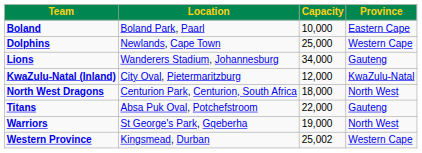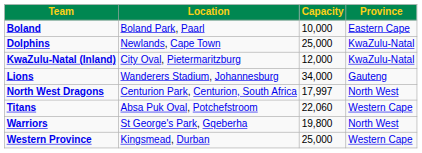Dolphins | Province: Western Cape -> KwaZulu-Natal
rows swapped: Lions <-> KwaZulu-Natal (Inland)
North West Dragons | Capacity: 18,000 -> 17,997
Titans | Capacity: 22,000 -> 22,060
Titans | Province: Gauteng -> Western Cape
Warriors | Capacity: 19,000 -> 19,800
Western Province | Capacity: 25,002 -> 25,000
